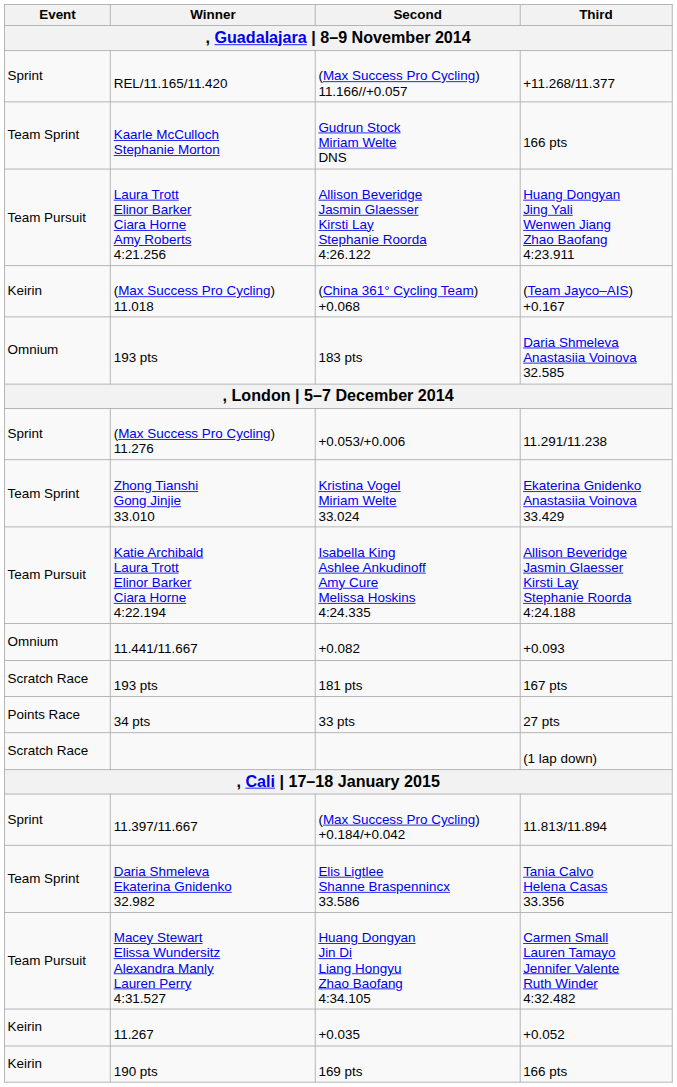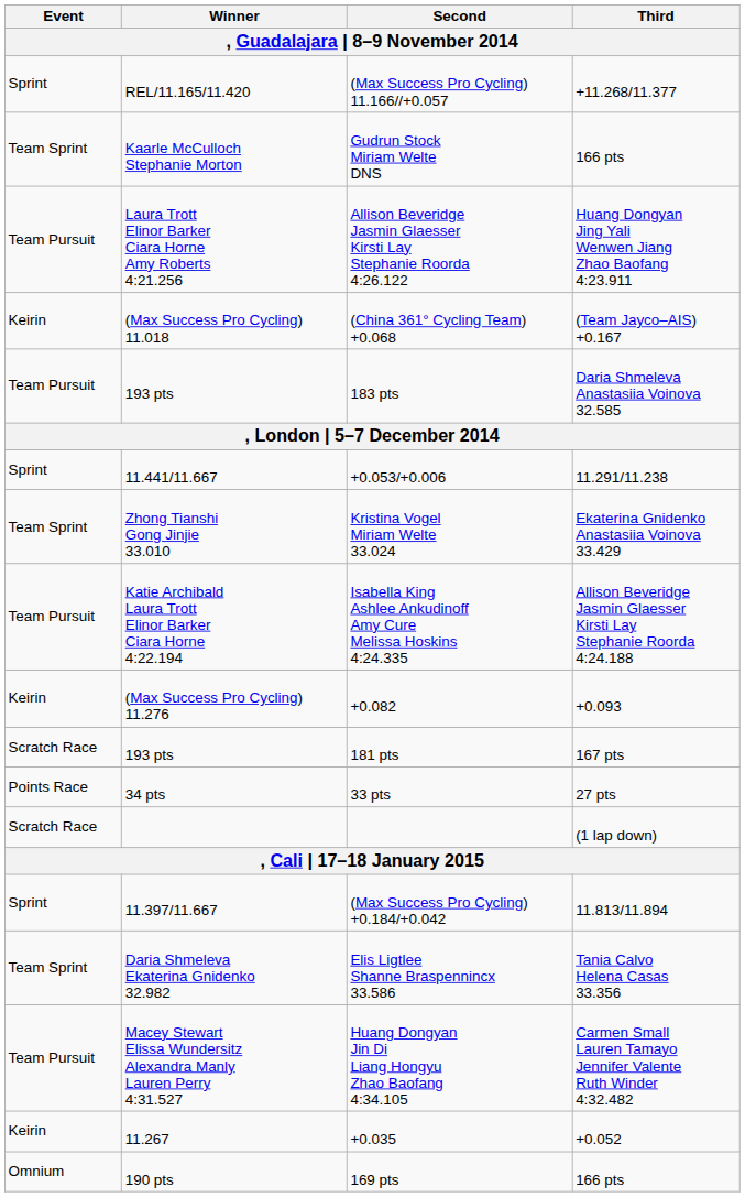183 pts | Event: Omnium -> Team Pursuit
+0.053/+0.006 | Winner: (Max Success Pro Cycling) 11.276 -> 11.441/11.667
+0.082 | Event: Omnium -> Keirin
+0.082 | Winner: 11.441/11.667 -> (Max Success Pro Cycling) 11.276
169 pts | Event: Keirin -> Omnium
